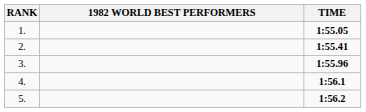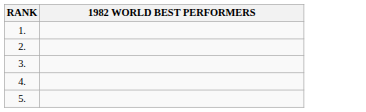- column: TIME | 1:55.05 | 1:55.41 | 1:55.96 | 1:56.1 | 1:56.2
